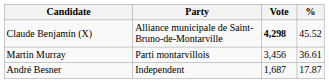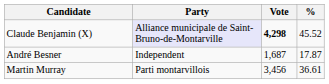Claude Benjamin (X) | Party: no background -> lavender background
rows swapped: Martin Murray <-> André Besner
